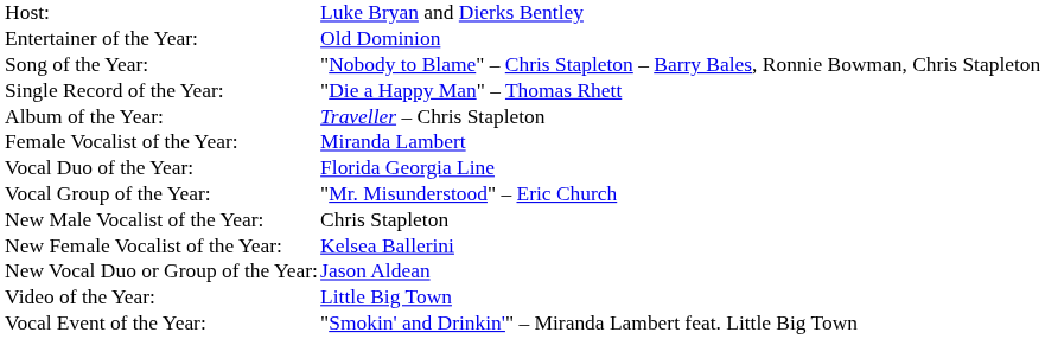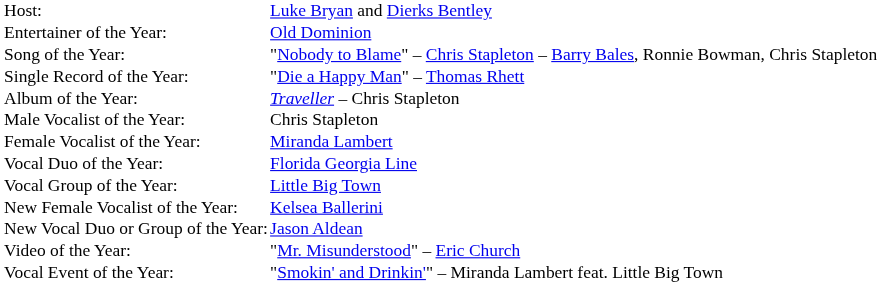+ row: Male Vocalist of the Year: | Chris Stapleton
Vocal Group of the Year: | column 2: "Mr. Misunderstood" – Eric Church -> Little Big Town
- row: New Male Vocalist of the Year: | Chris Stapleton
Video of the Year: | column 2: Little Big Town -> "Mr. Misunderstood" – Eric Church
